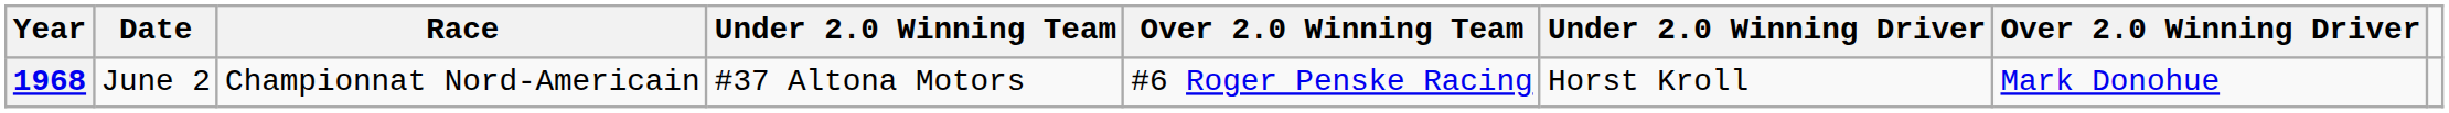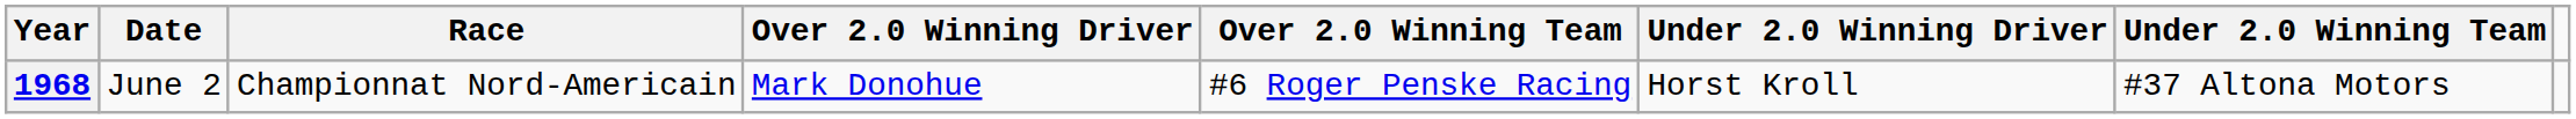columns swapped: Over 2.0 Winning Driver <-> Under 2.0 Winning Team
